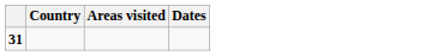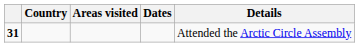+ column: Details | Attended the Arctic Circle Assembly
